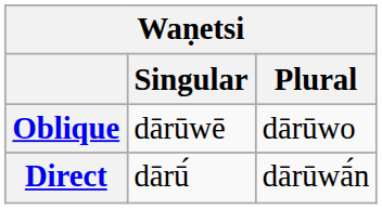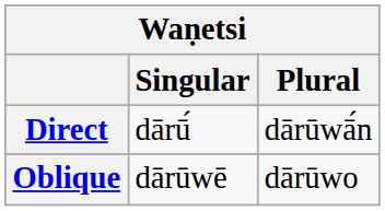rows swapped: Direct <-> Oblique
